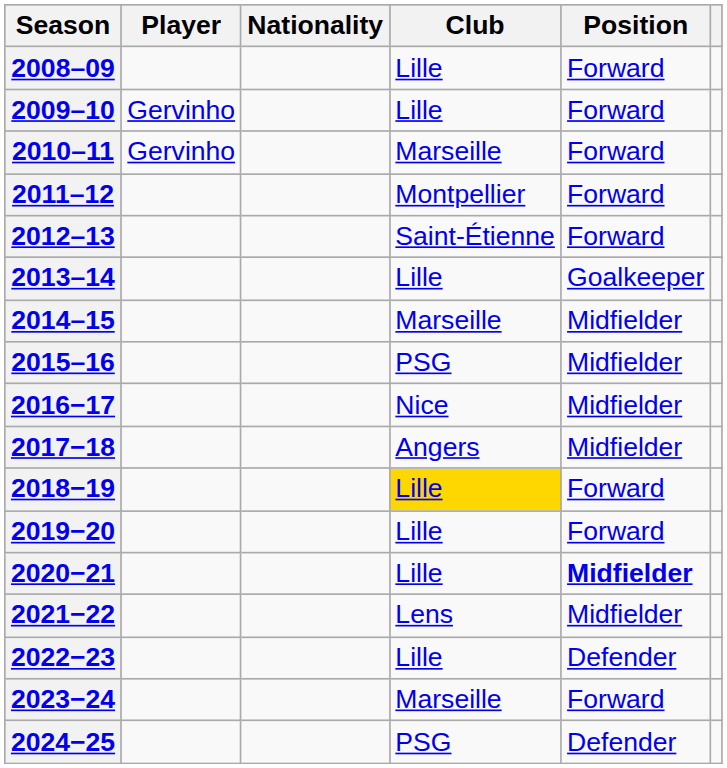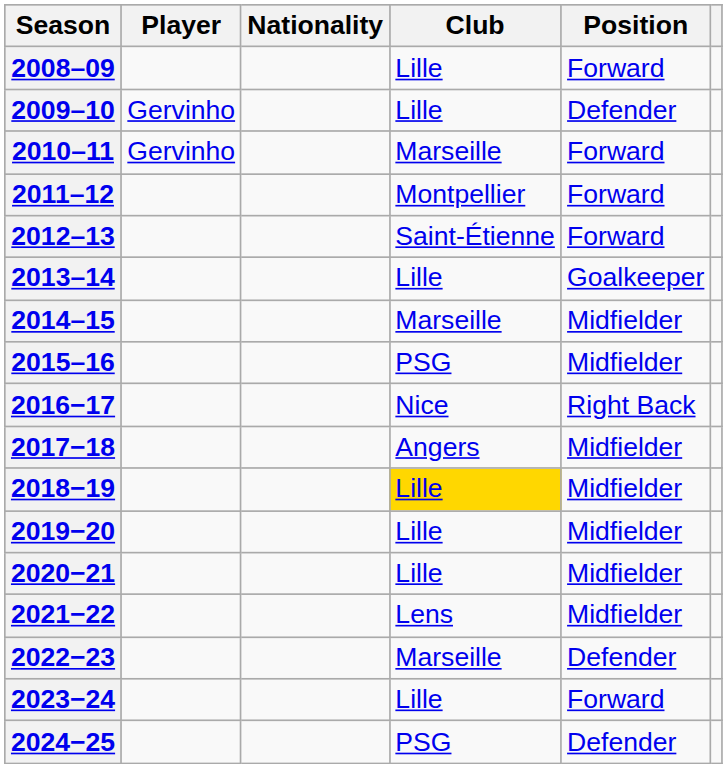2009–10 | Position: Forward -> Defender
2016−17 | Position: Midfielder -> Right Back
2018−19 | Position: Forward -> Midfielder
2019−20 | Position: Forward -> Midfielder
2020−21 | Position: bold -> normal
2022−23 | Club: Lille -> Marseille
2023−24 | Club: Marseille -> Lille
